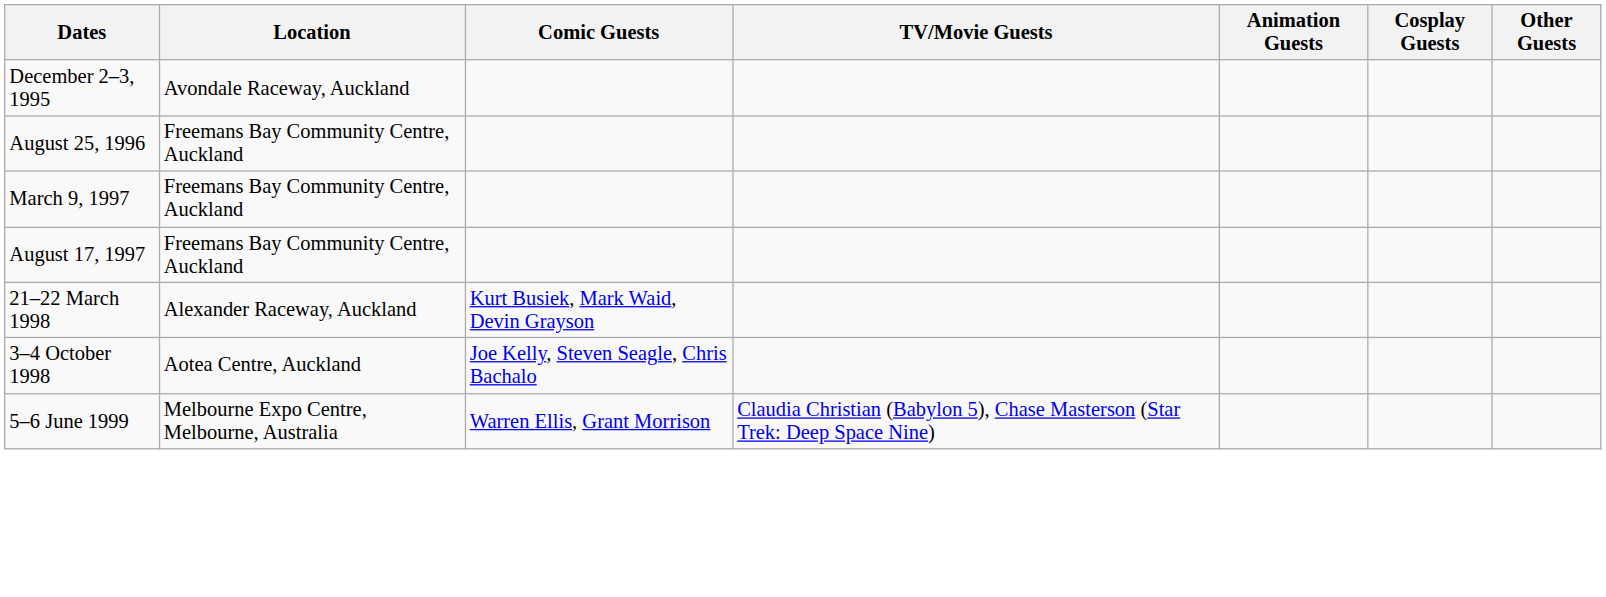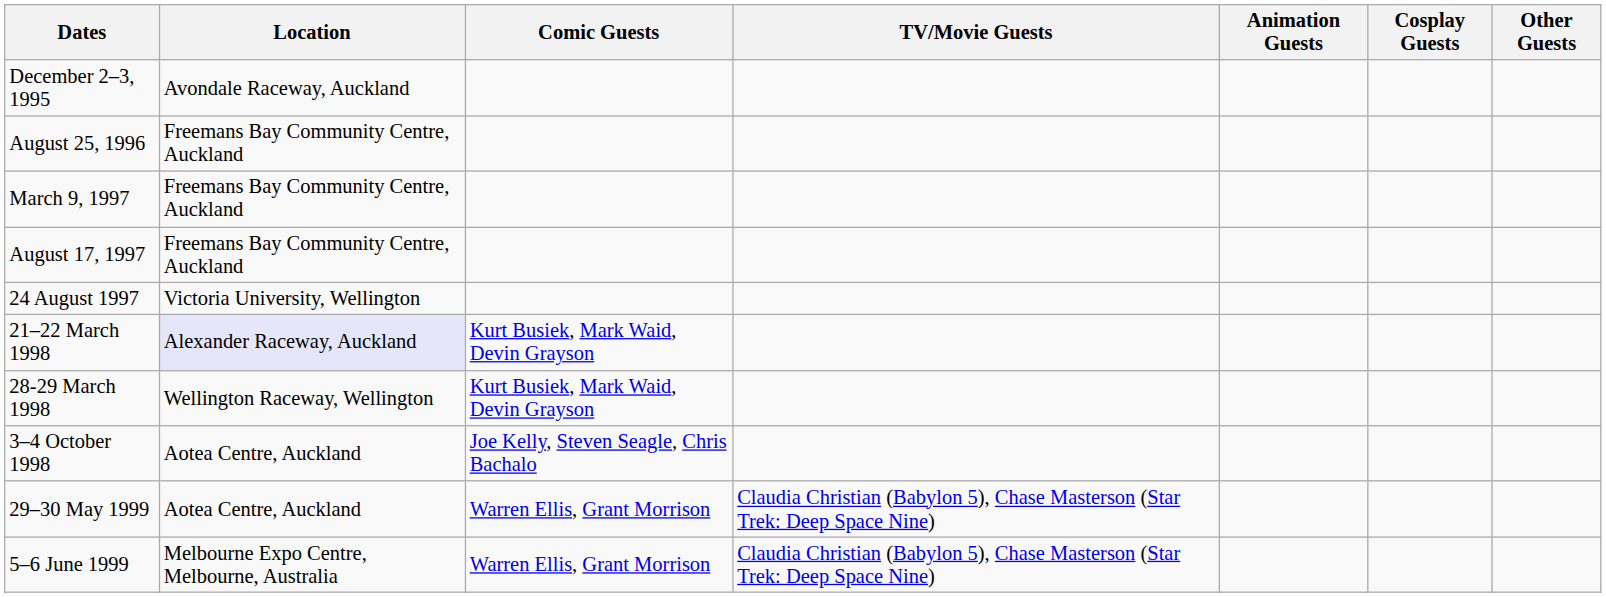+ row: 24 August 1997 | Victoria University, Wellington
21–22 March 1998 | Location: no background -> lavender background
+ row: 28-29 March 1998 | Wellington Raceway, Wellington | Kurt Busiek, Mark Waid, Devin Grayson
+ row: 29–30 May 1999 | Aotea Centre, Auckland | Warren Ellis, Grant Morrison | Claudia Christian (Babylon 5), Chase Masterson (Star Trek: Deep Space Nine)
